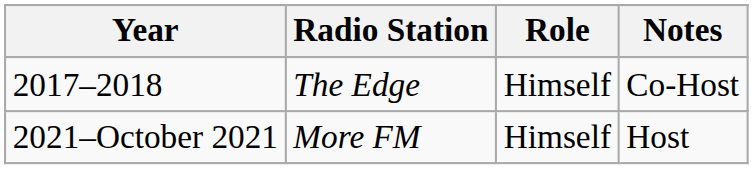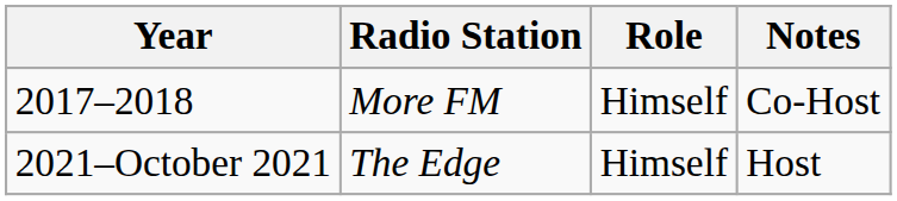2017–2018 | Radio Station: The Edge -> More FM
2021–October 2021 | Radio Station: More FM -> The Edge
